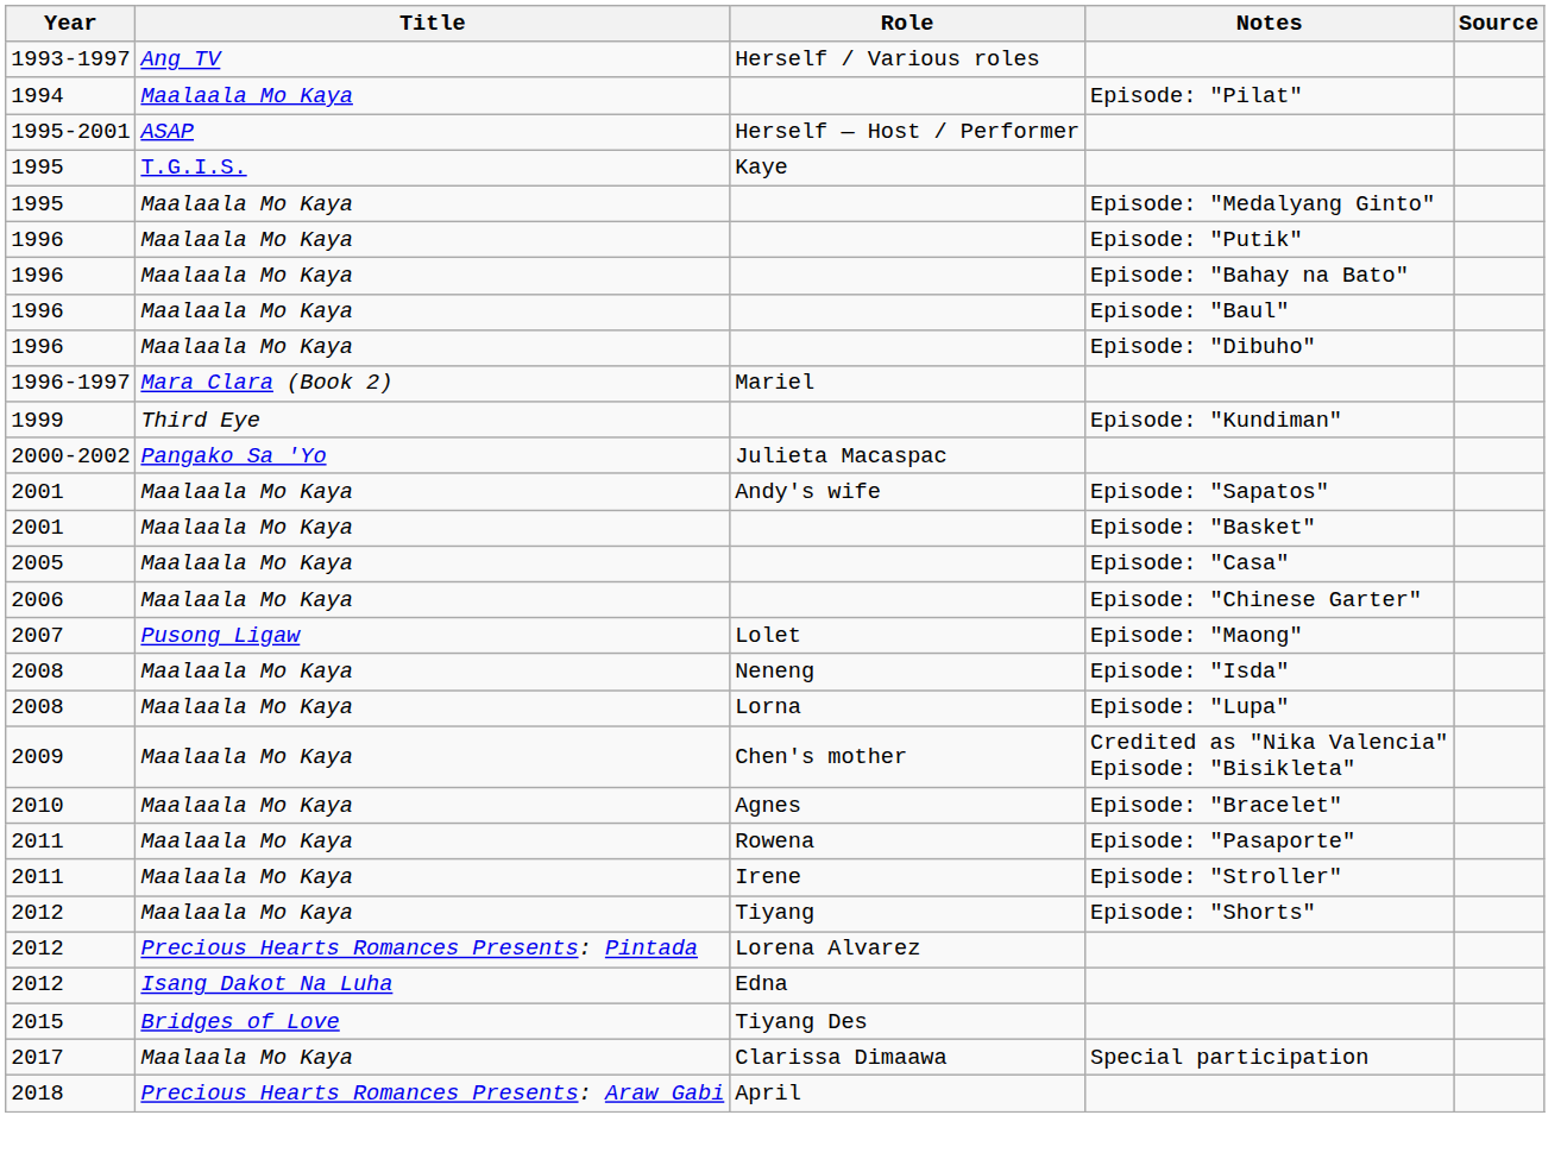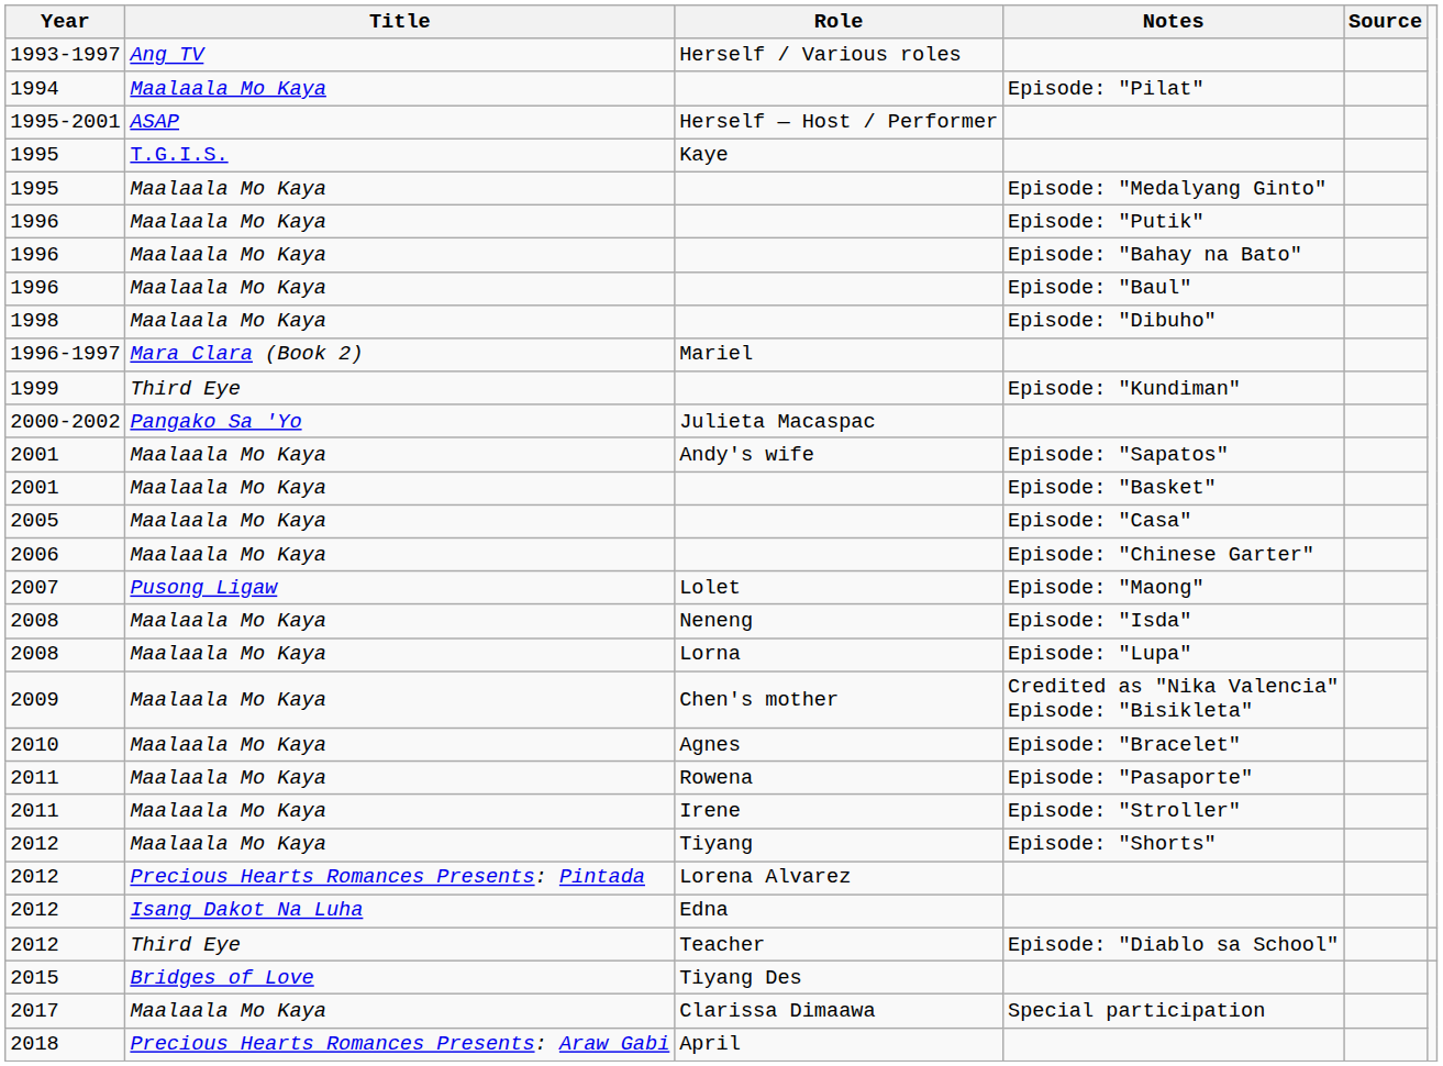Episode: "Dibuho" | Year: 1996 -> 1998
+ row: 2012 | Third Eye | Teacher | Episode: "Diablo sa School"
